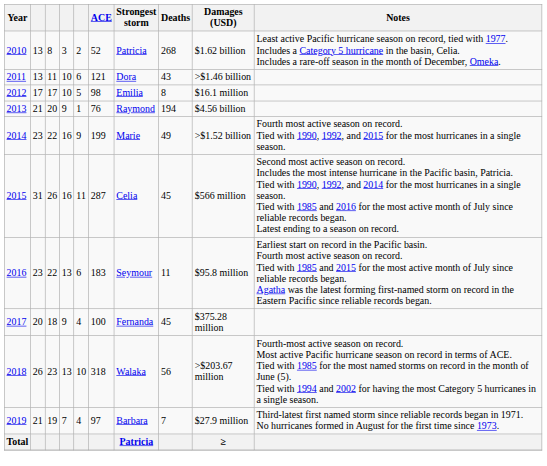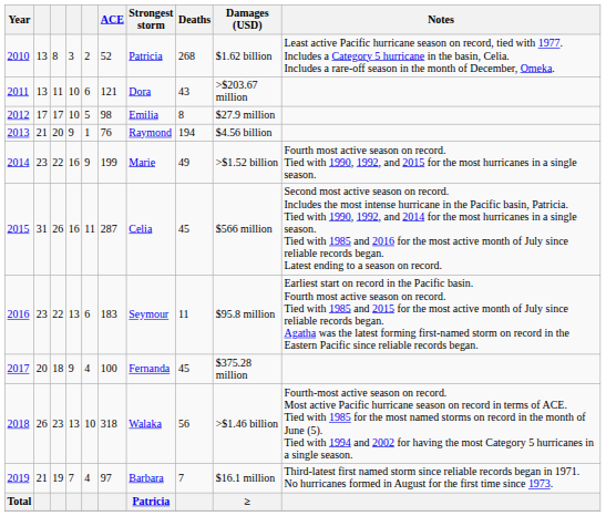2011 | Damages (USD): >$1.46 billion -> >$203.67 million
2012 | Damages (USD): $16.1 million -> $27.9 million
2018 | Damages (USD): >$203.67 million -> >$1.46 billion
2019 | Damages (USD): $27.9 million -> $16.1 million
